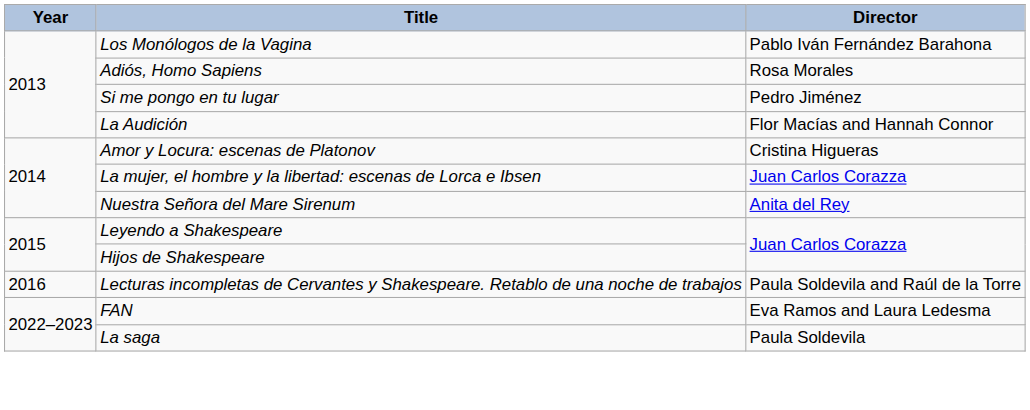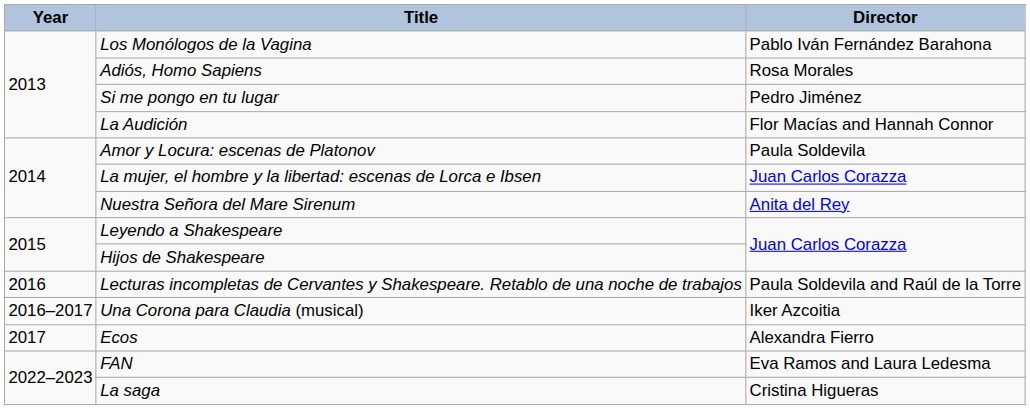Amor y Locura: escenas de Platonov | Director: Cristina Higueras -> Paula Soldevila
+ row: 2016–2017 | Una Corona para Claudia (musical) | Iker Azcoitia
+ row: 2017 | Ecos | Alexandra Fierro
La saga | Director: Paula Soldevila -> Cristina Higueras
